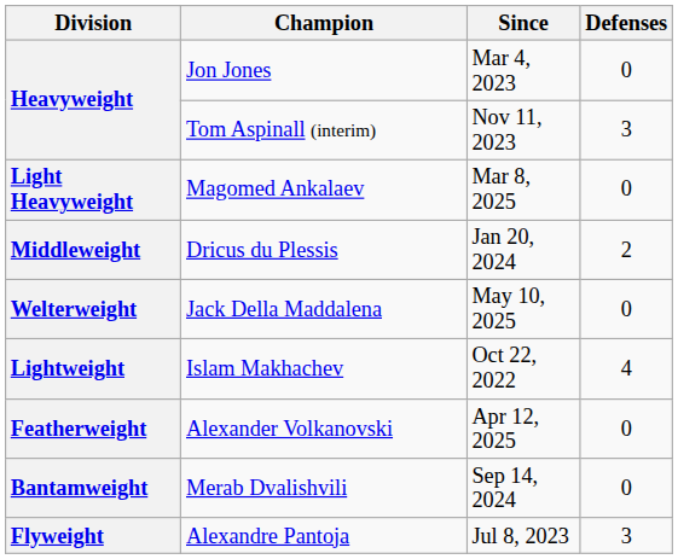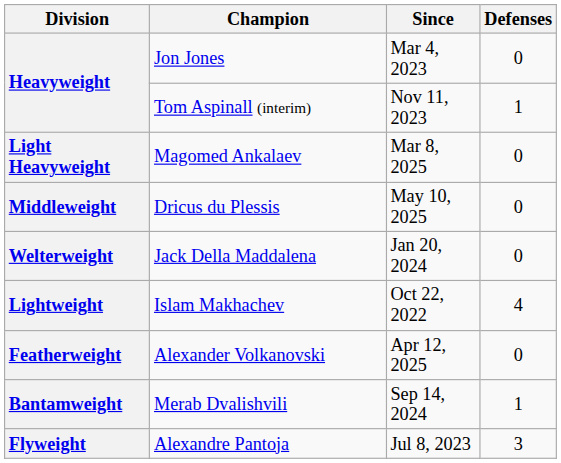Tom Aspinall (interim) | Defenses: 3 -> 1
Dricus du Plessis | Since: Jan 20, 2024 -> May 10, 2025
Dricus du Plessis | Defenses: 2 -> 0
Jack Della Maddalena | Since: May 10, 2025 -> Jan 20, 2024
Merab Dvalishvili | Defenses: 0 -> 1
